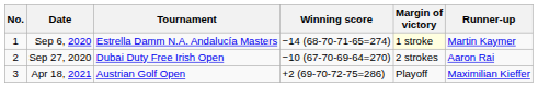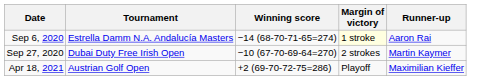- column: No. | 1 | 2 | 3
Sep 6, 2020 | Runner-up: Martin Kaymer -> Aaron Rai
Sep 27, 2020 | Runner-up: Aaron Rai -> Martin Kaymer
